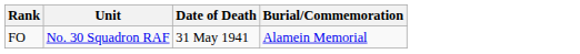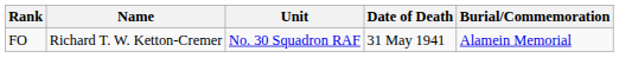+ column: Name | Richard T. W. Ketton-Cremer
